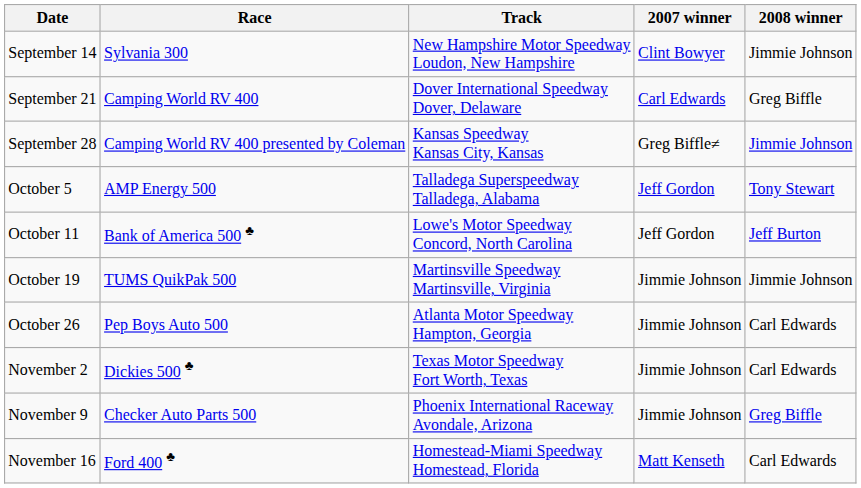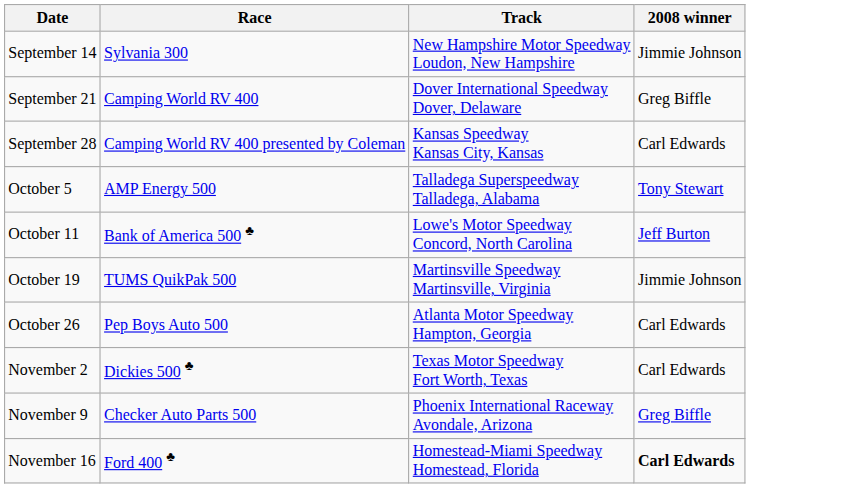- column: 2007 winner | Clint Bowyer | Carl Edwards | Greg Biffle≠ | Jeff Gordon | Jeff Gordon | Jimmie Johnson | Jimmie Johnson | Jimmie Johnson | Jimmie Johnson | Matt Kenseth
September 28 | 2008 winner: Jimmie Johnson -> Carl Edwards
November 16 | 2008 winner: normal -> bold
